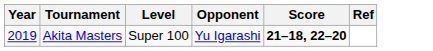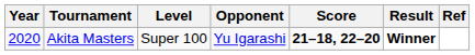+ column: Result | Winner
Akita Masters | Year: 2019 -> 2020
